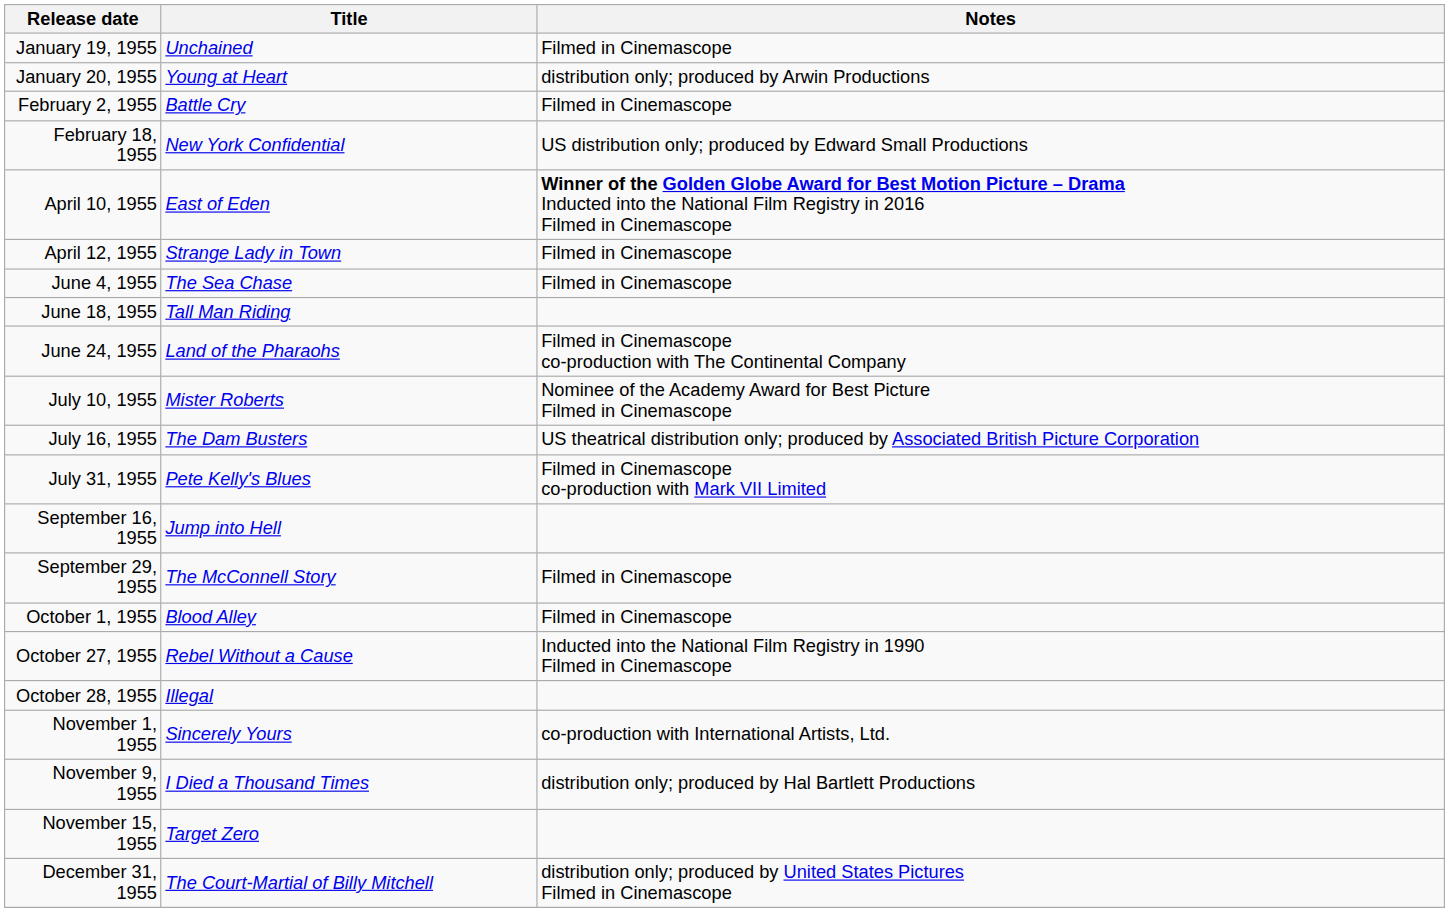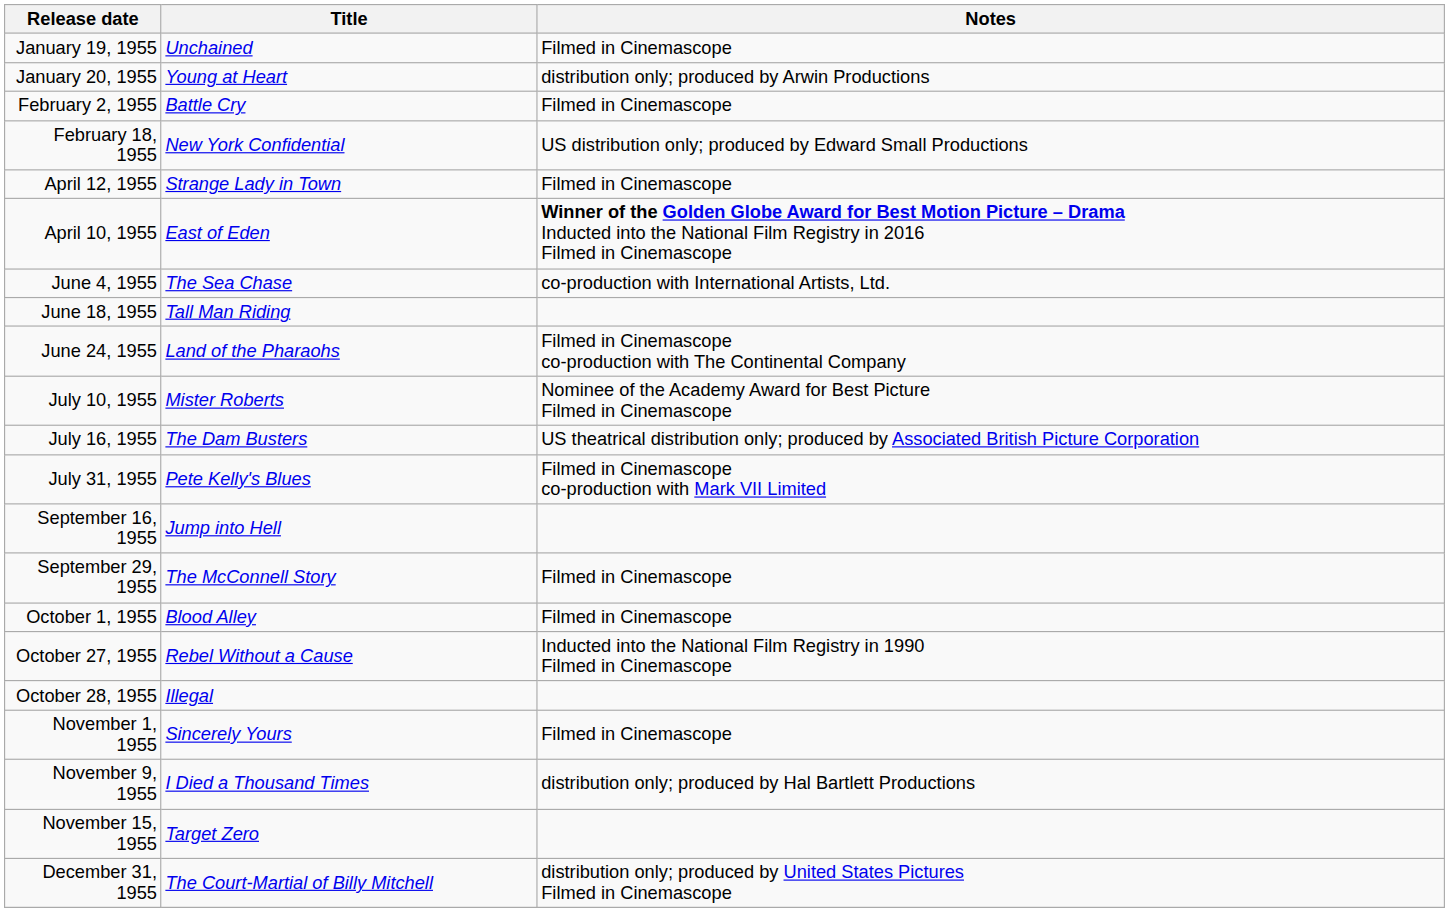rows swapped: April 10, 1955 <-> April 12, 1955
June 4, 1955 | Notes: Filmed in Cinemascope -> co-production with International Artists, Ltd.
November 1, 1955 | Notes: co-production with International Artists, Ltd. -> Filmed in Cinemascope
